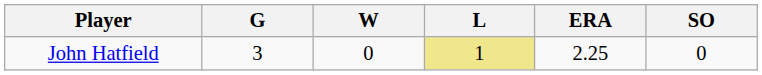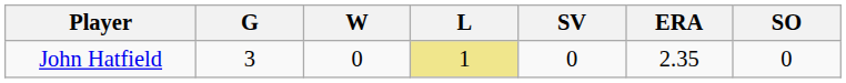+ column: SV | 0
John Hatfield | ERA: 2.25 -> 2.35
